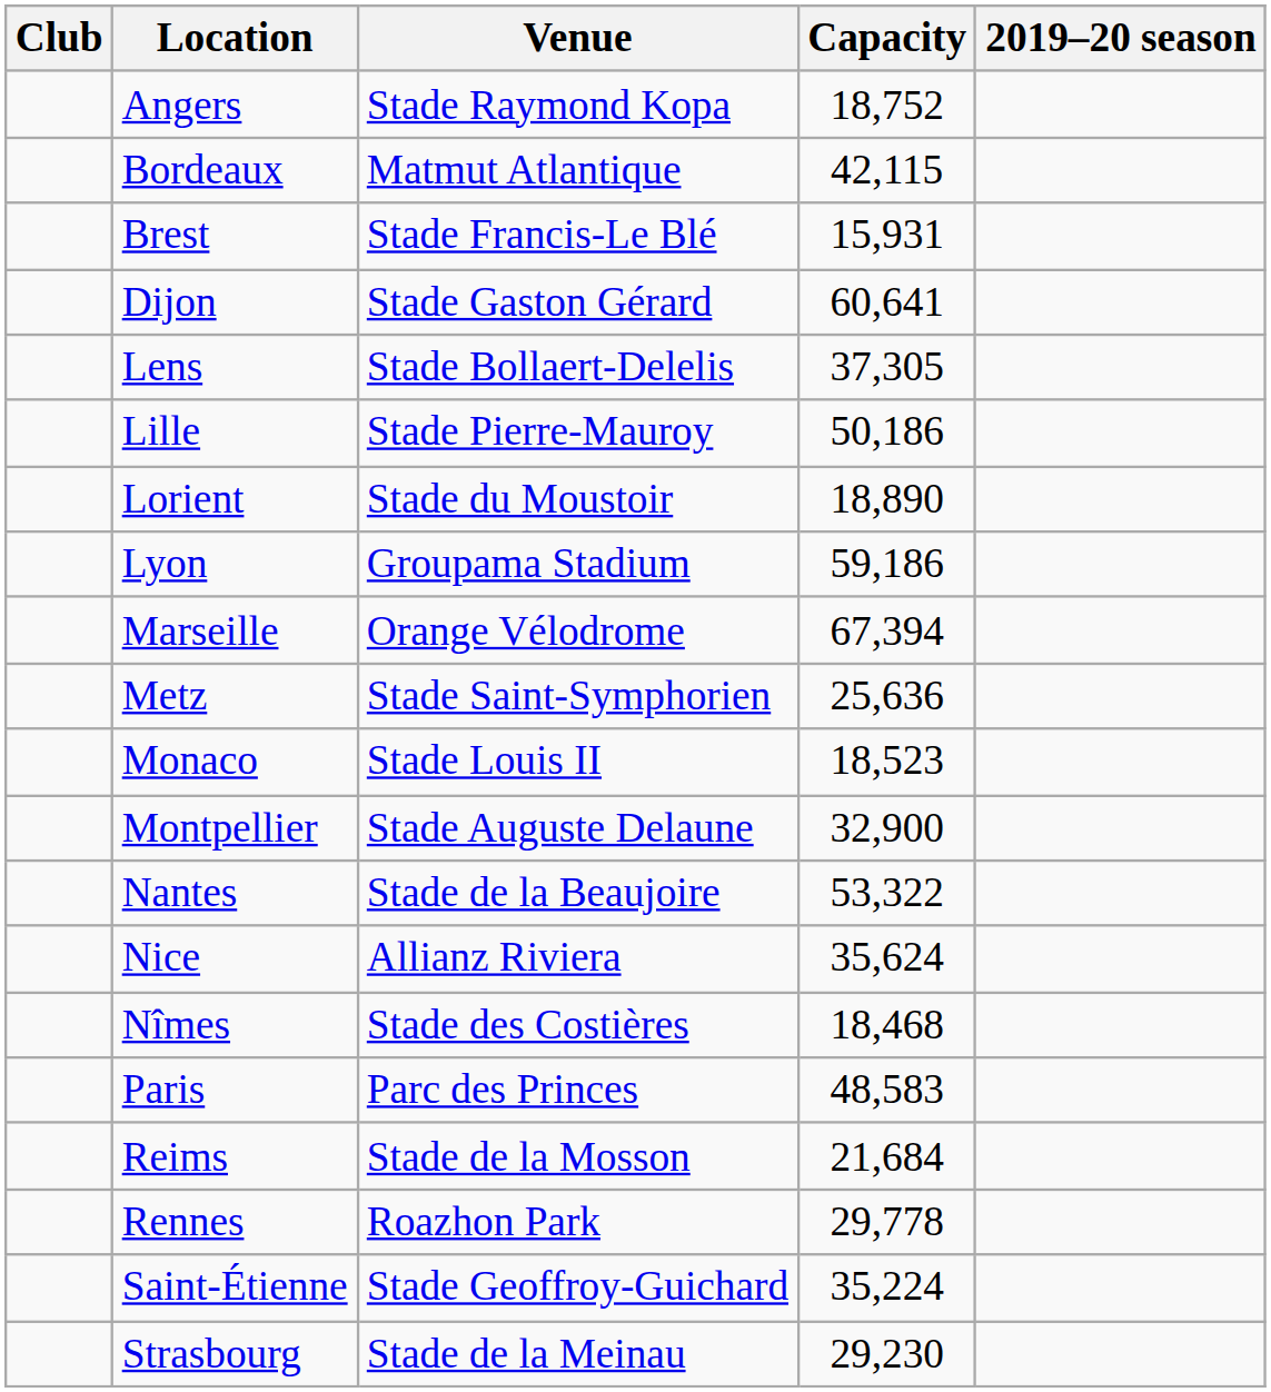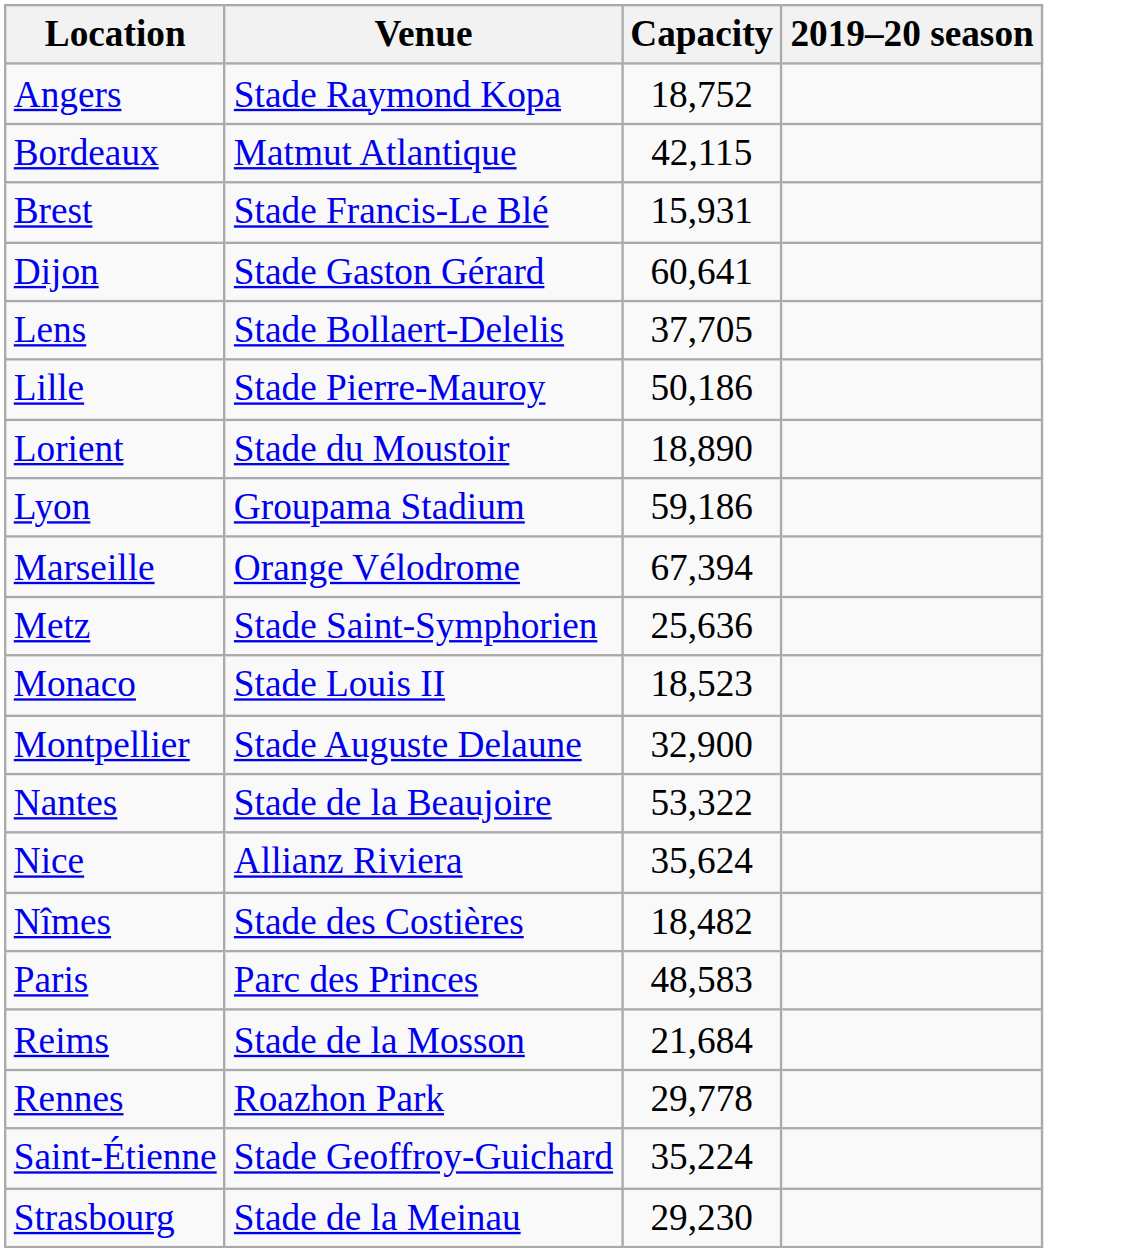- column: Club
Lens | Capacity: 37,305 -> 37,705
Nîmes | Capacity: 18,468 -> 18,482
